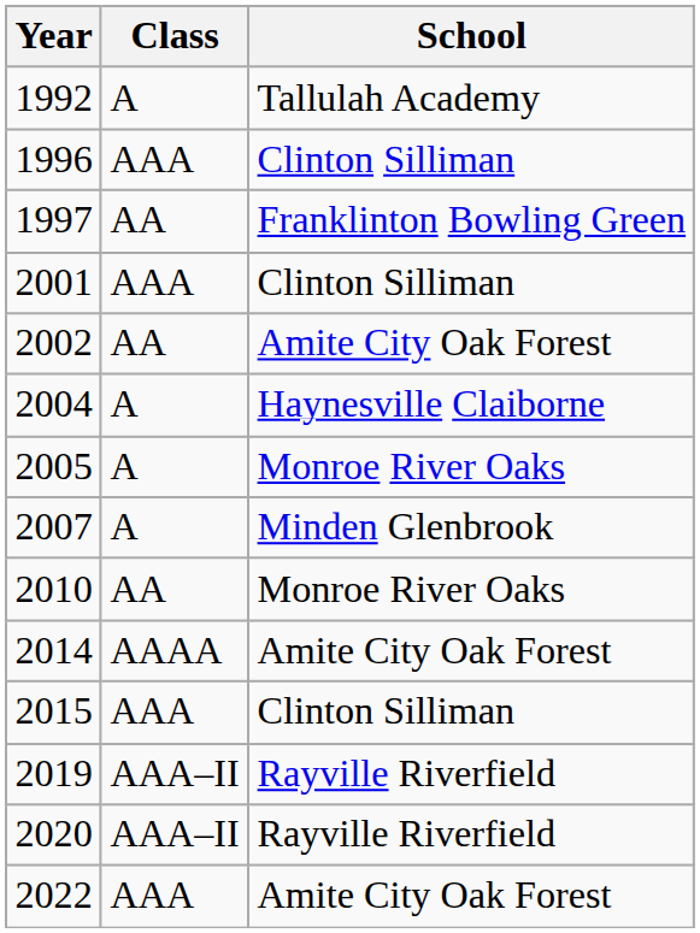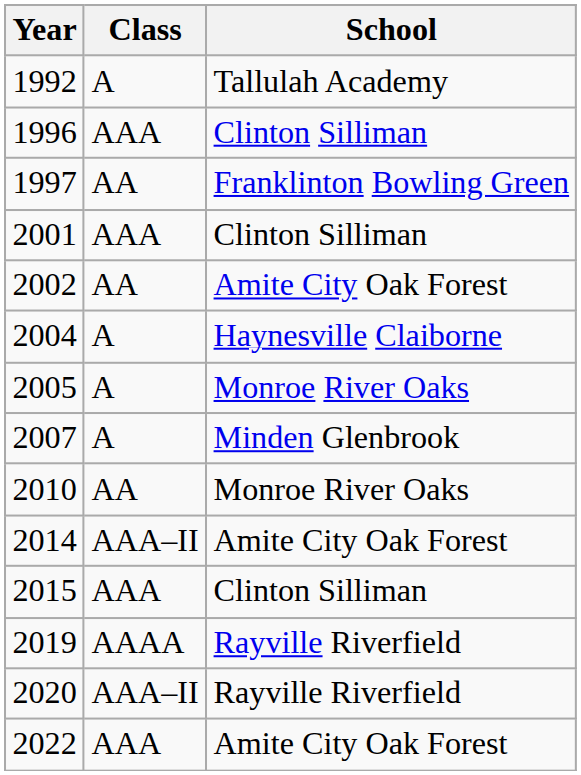2014 | Class: AAAA -> AAA–II
2019 | Class: AAA–II -> AAAA
